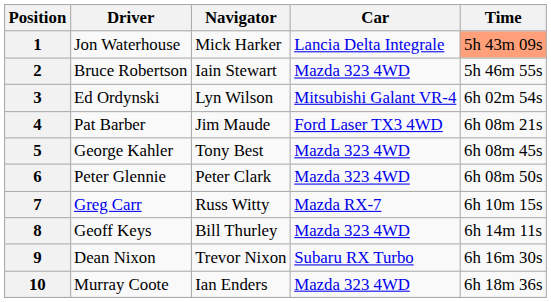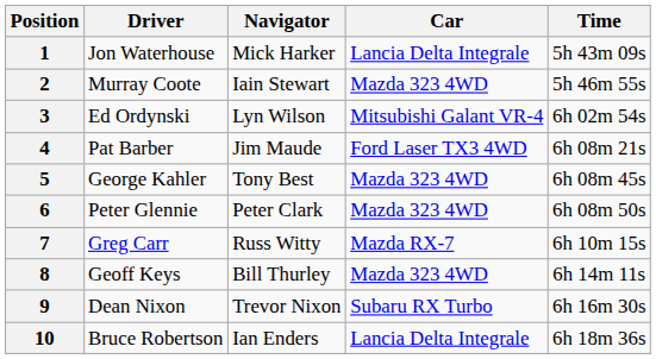1 | Time: lightsalmon background -> no background
2 | Driver: Bruce Robertson -> Murray Coote
10 | Driver: Murray Coote -> Bruce Robertson
10 | Car: Mazda 323 4WD -> Lancia Delta Integrale
